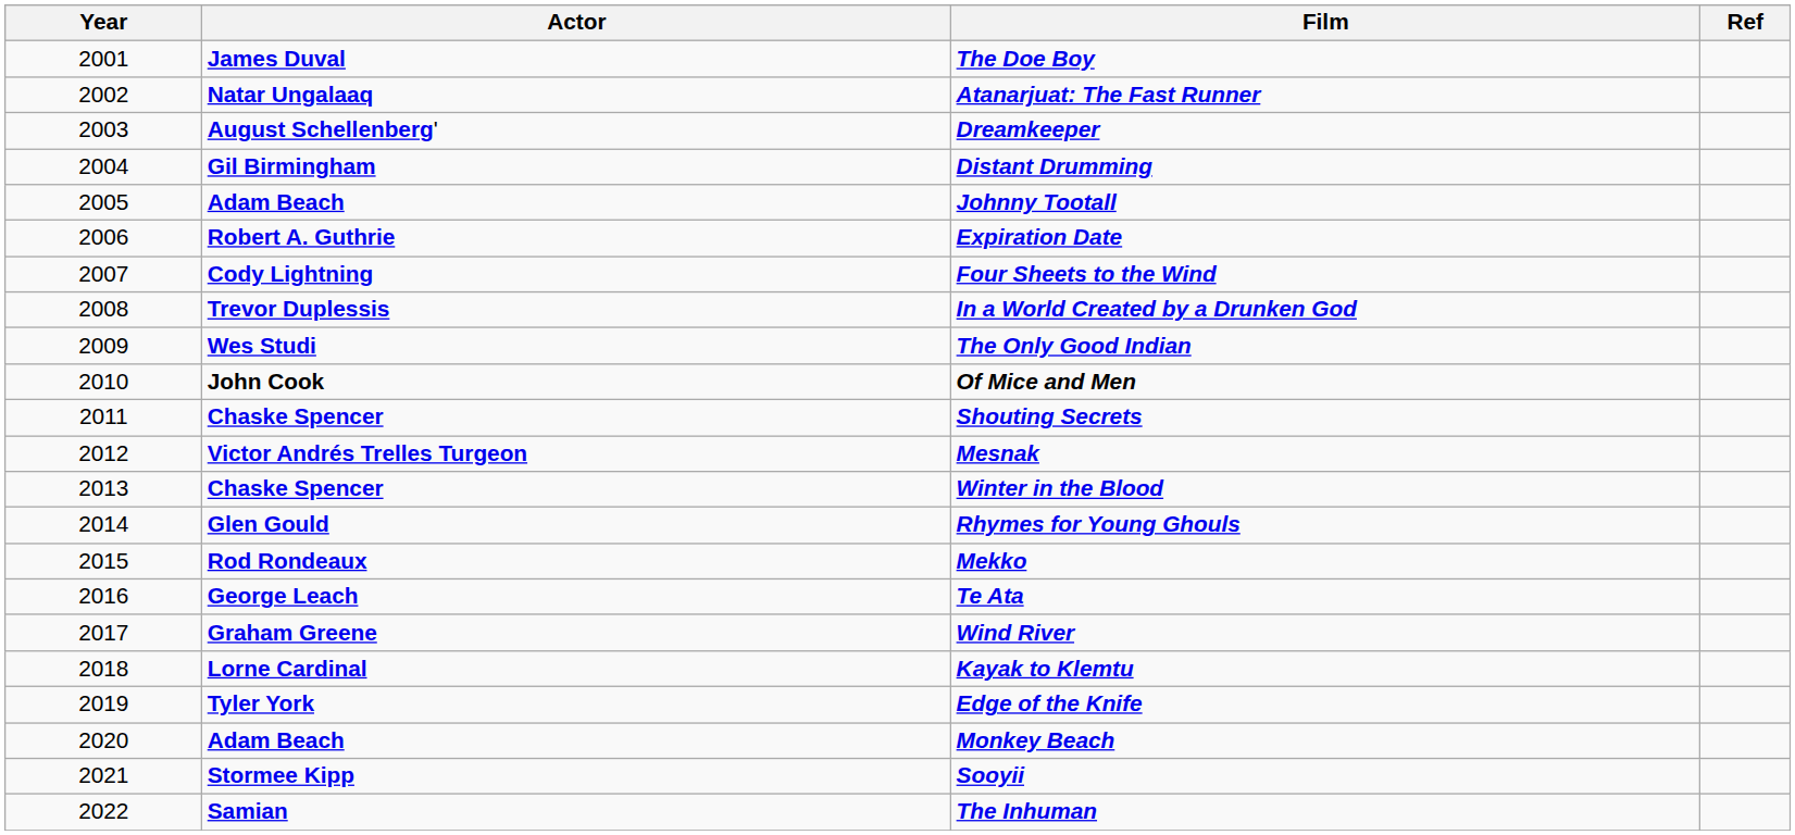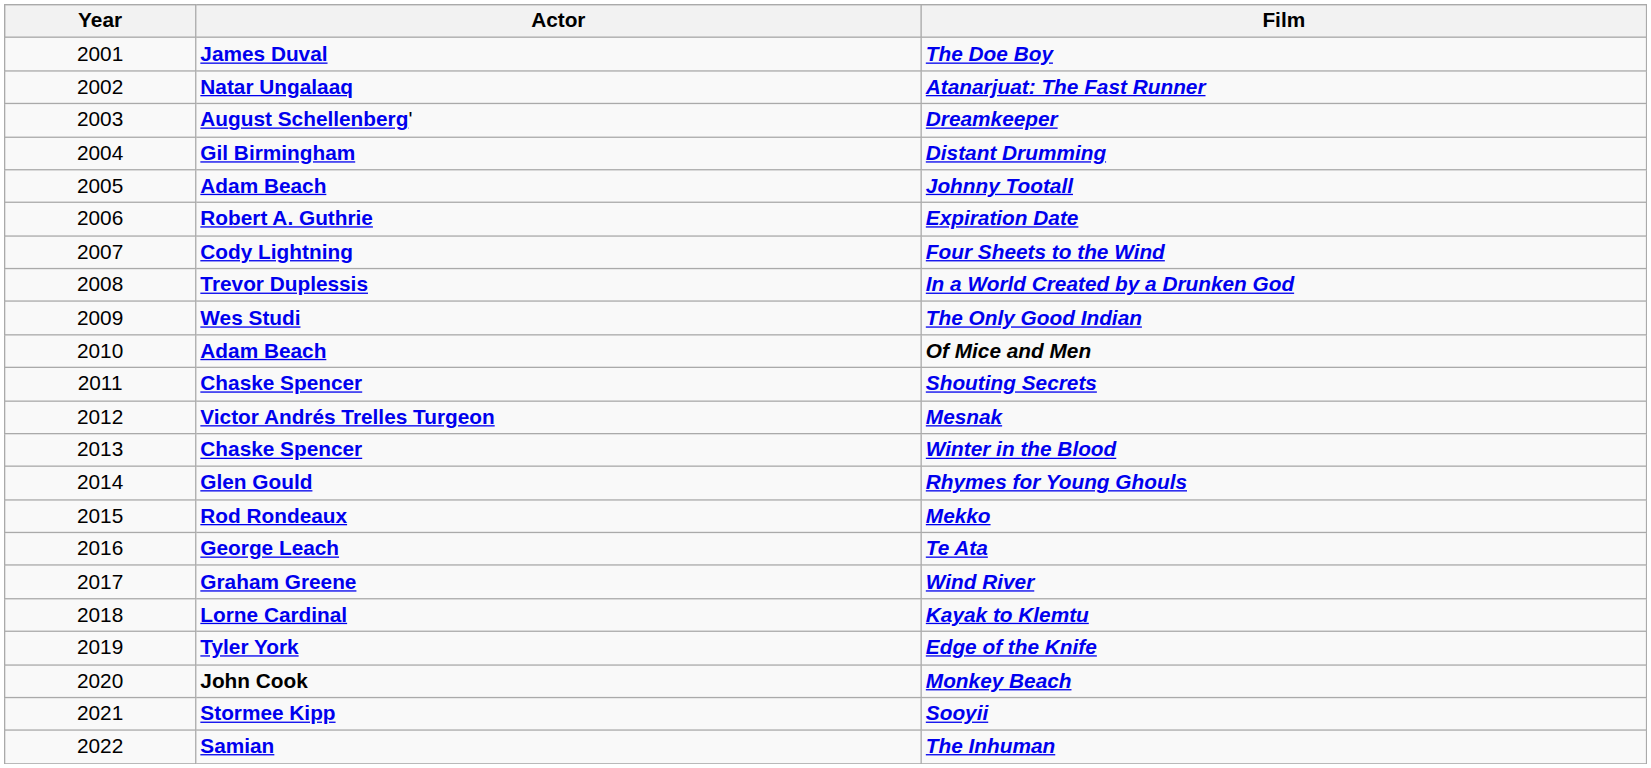- column: Ref
Of Mice and Men | Actor: John Cook -> Adam Beach
Monkey Beach | Actor: Adam Beach -> John Cook
